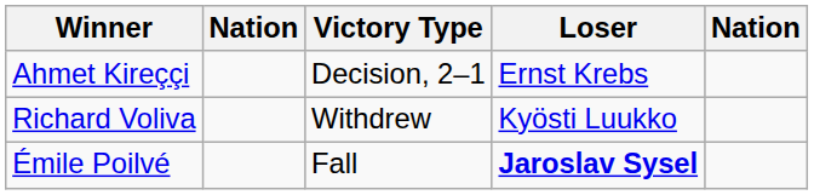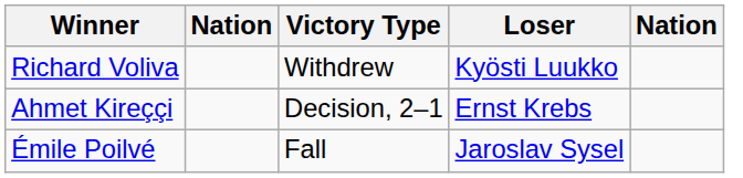rows swapped: Ahmet Kireççi <-> Richard Voliva
Émile Poilvé | Loser: bold -> normal
